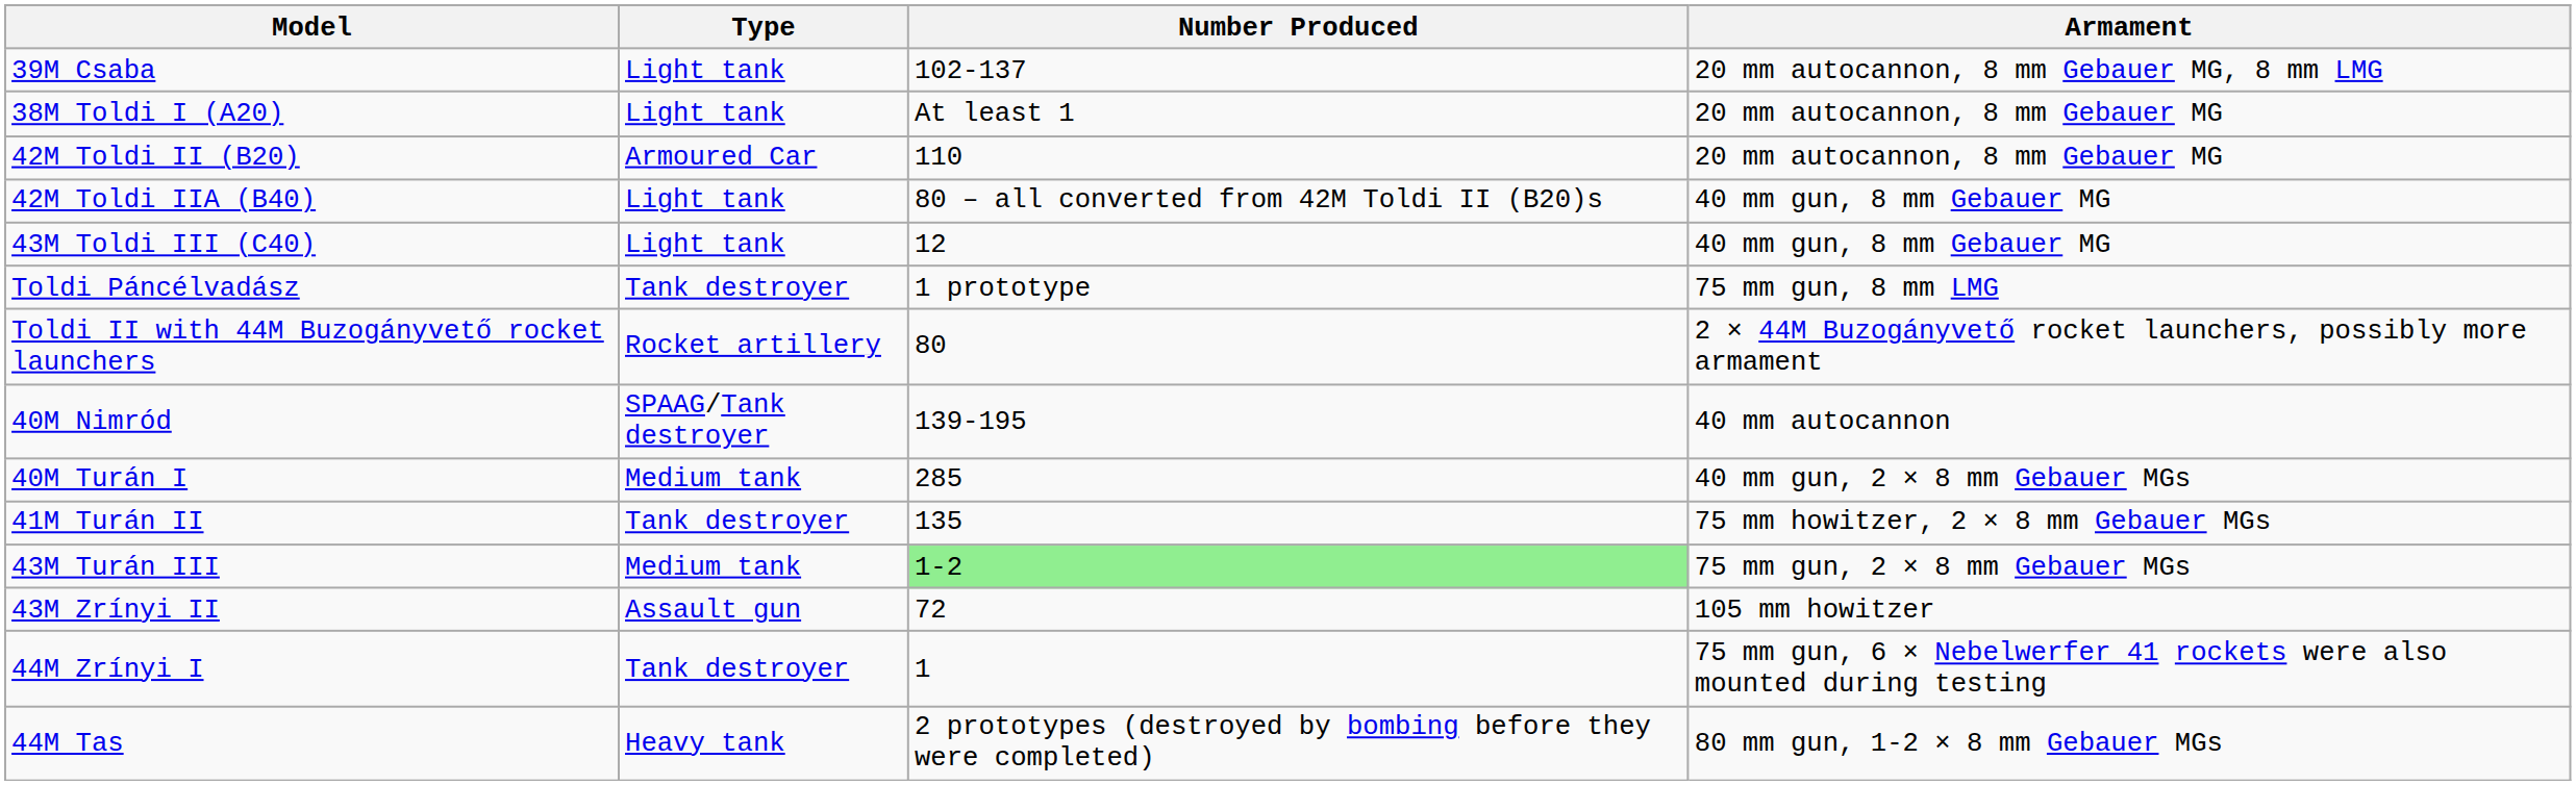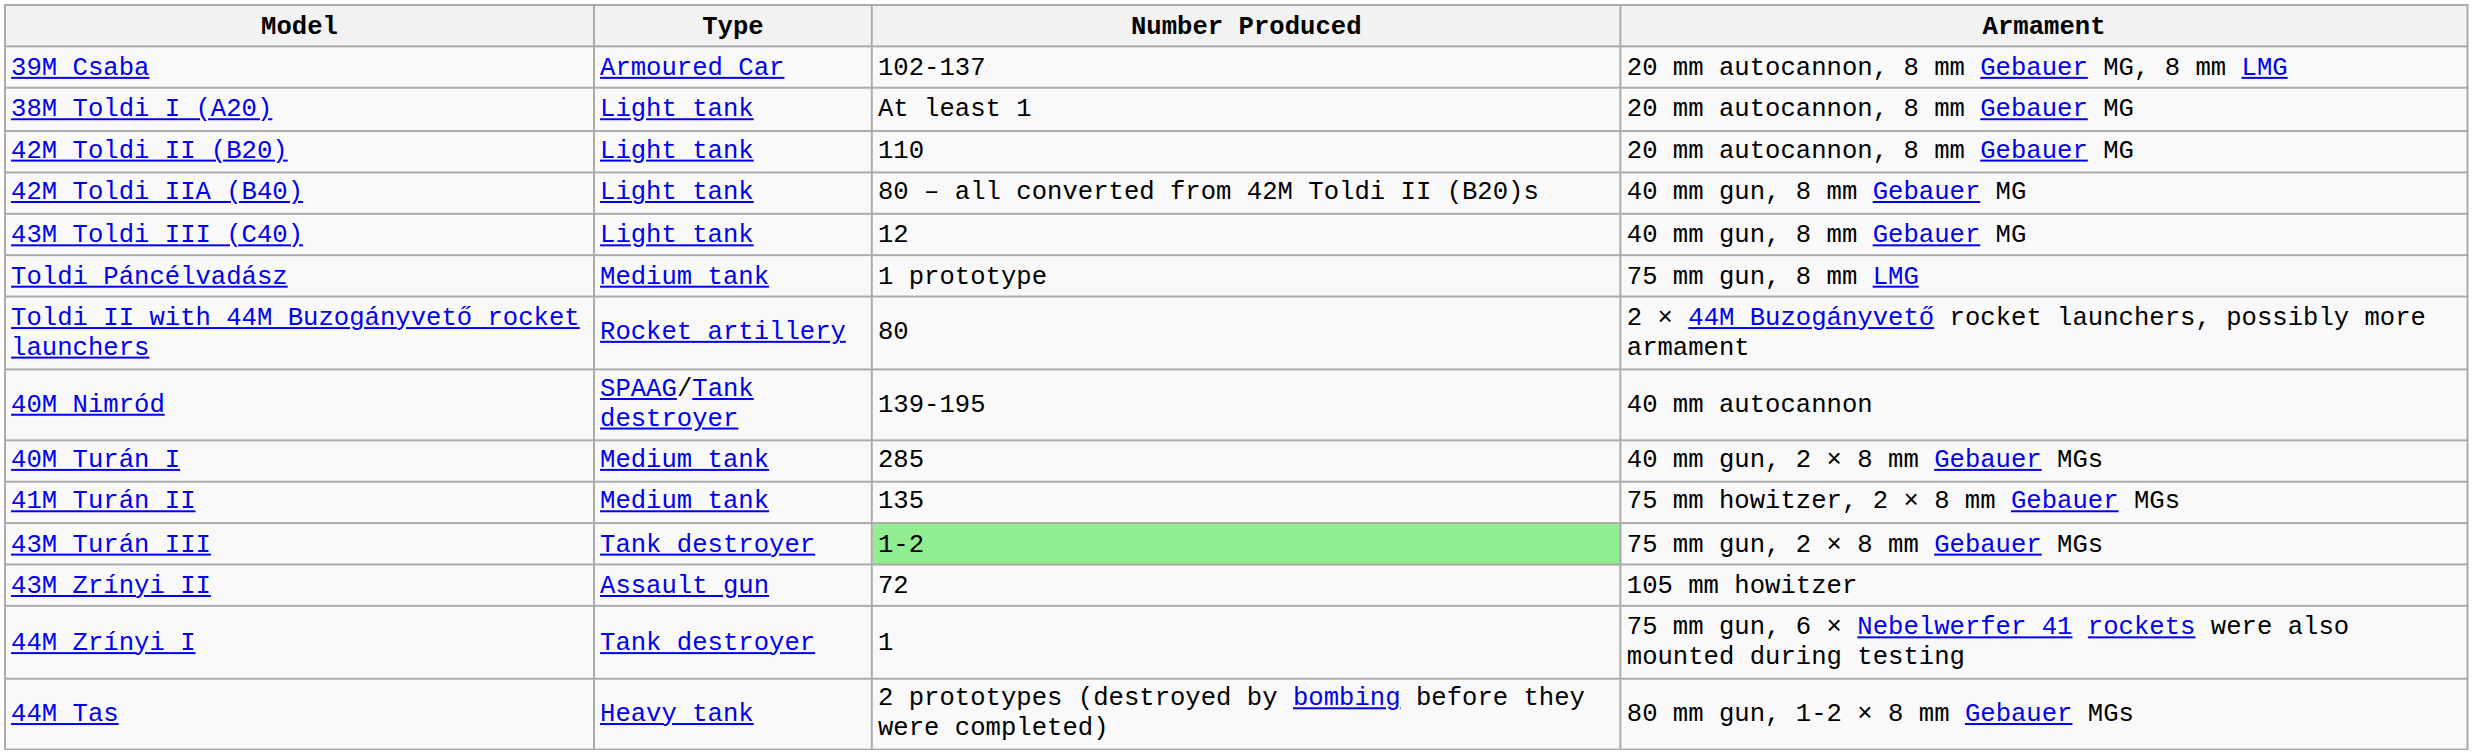39M Csaba | Type: Light tank -> Armoured Car
42M Toldi II (B20) | Type: Armoured Car -> Light tank
Toldi Páncélvadász | Type: Tank destroyer -> Medium tank
41M Turán II | Type: Tank destroyer -> Medium tank
43M Turán III | Type: Medium tank -> Tank destroyer
